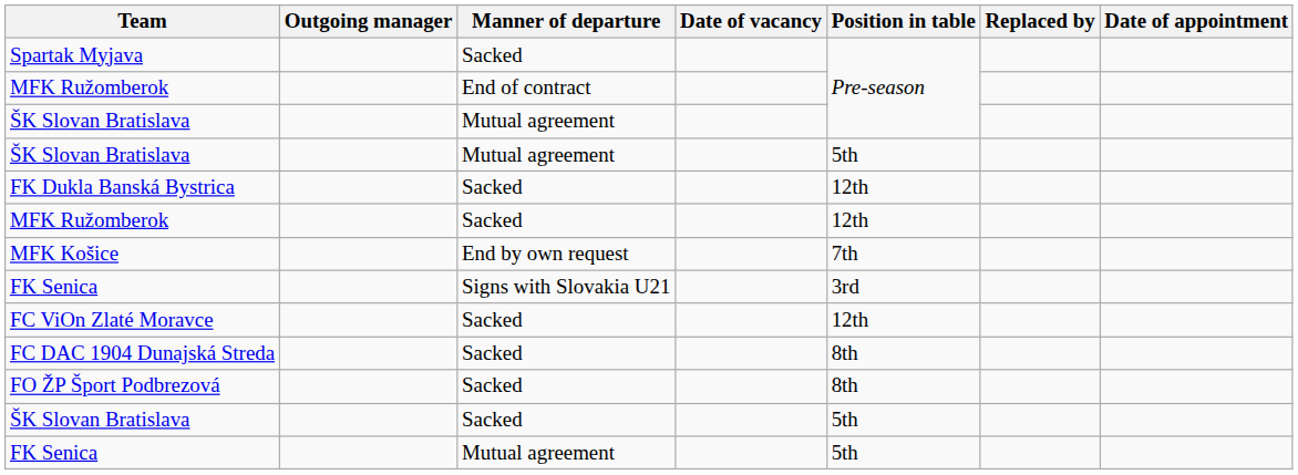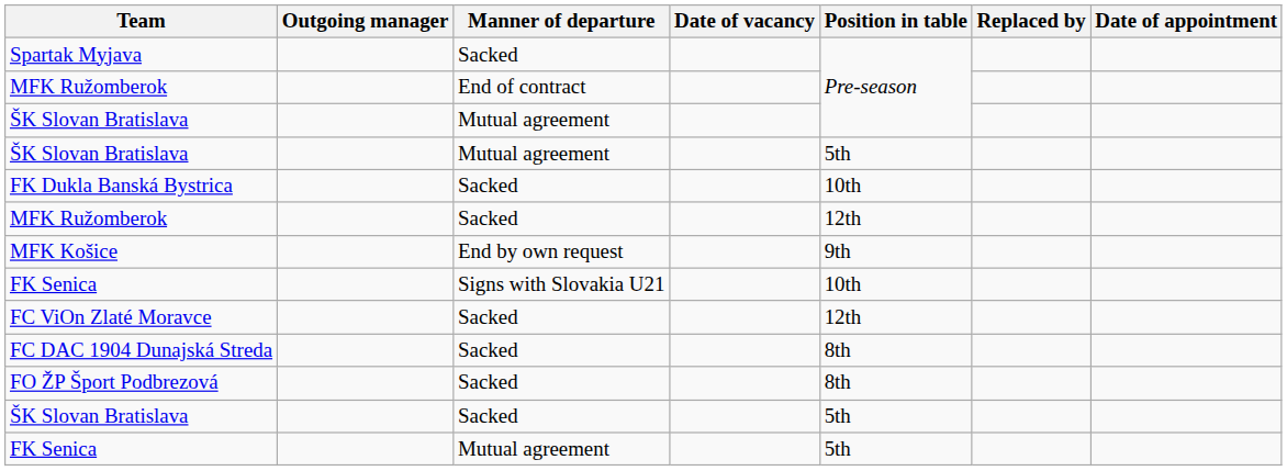FK Dukla Banská Bystrica | Position in table: 12th -> 10th
MFK Košice | Position in table: 7th -> 9th
FK Senica / Signs with Slovakia U21 | Position in table: 3rd -> 10th
